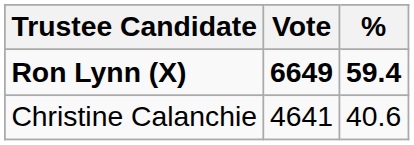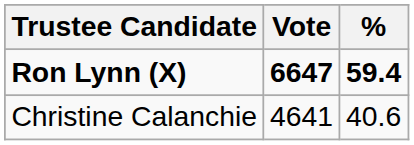Ron Lynn (X) | Vote: 6649 -> 6647
